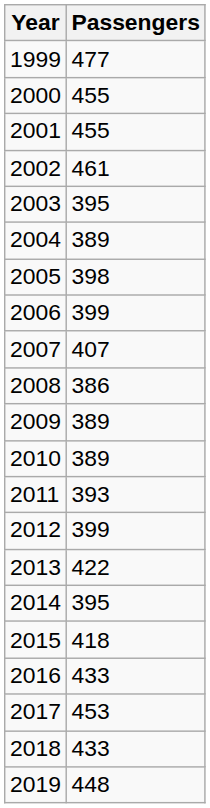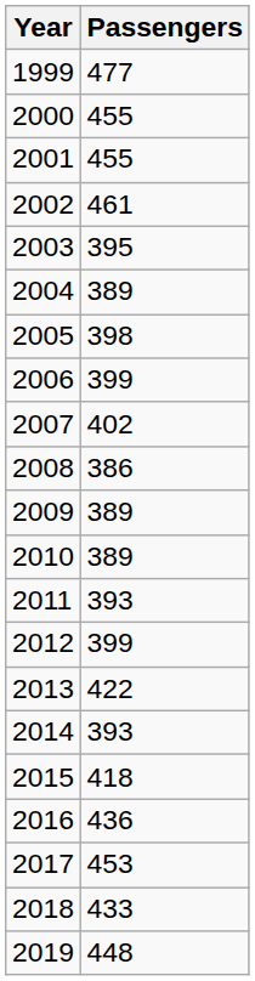2007 | Passengers: 407 -> 402
2014 | Passengers: 395 -> 393
2016 | Passengers: 433 -> 436
